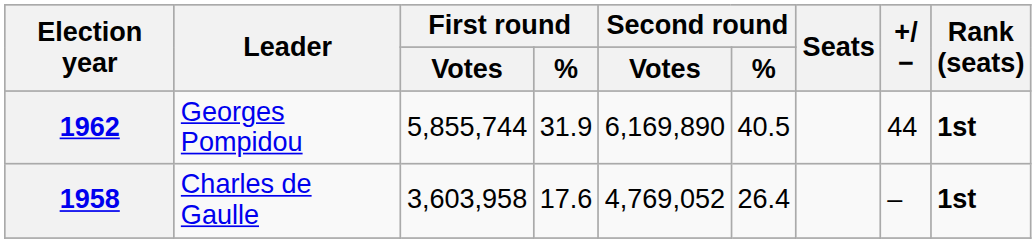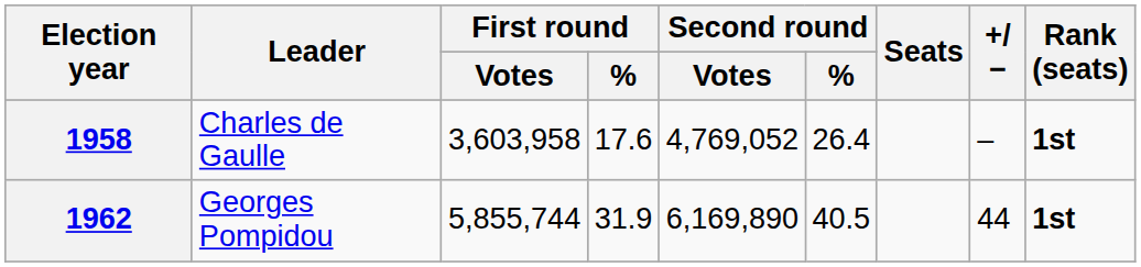rows swapped: 1958 <-> 1962
